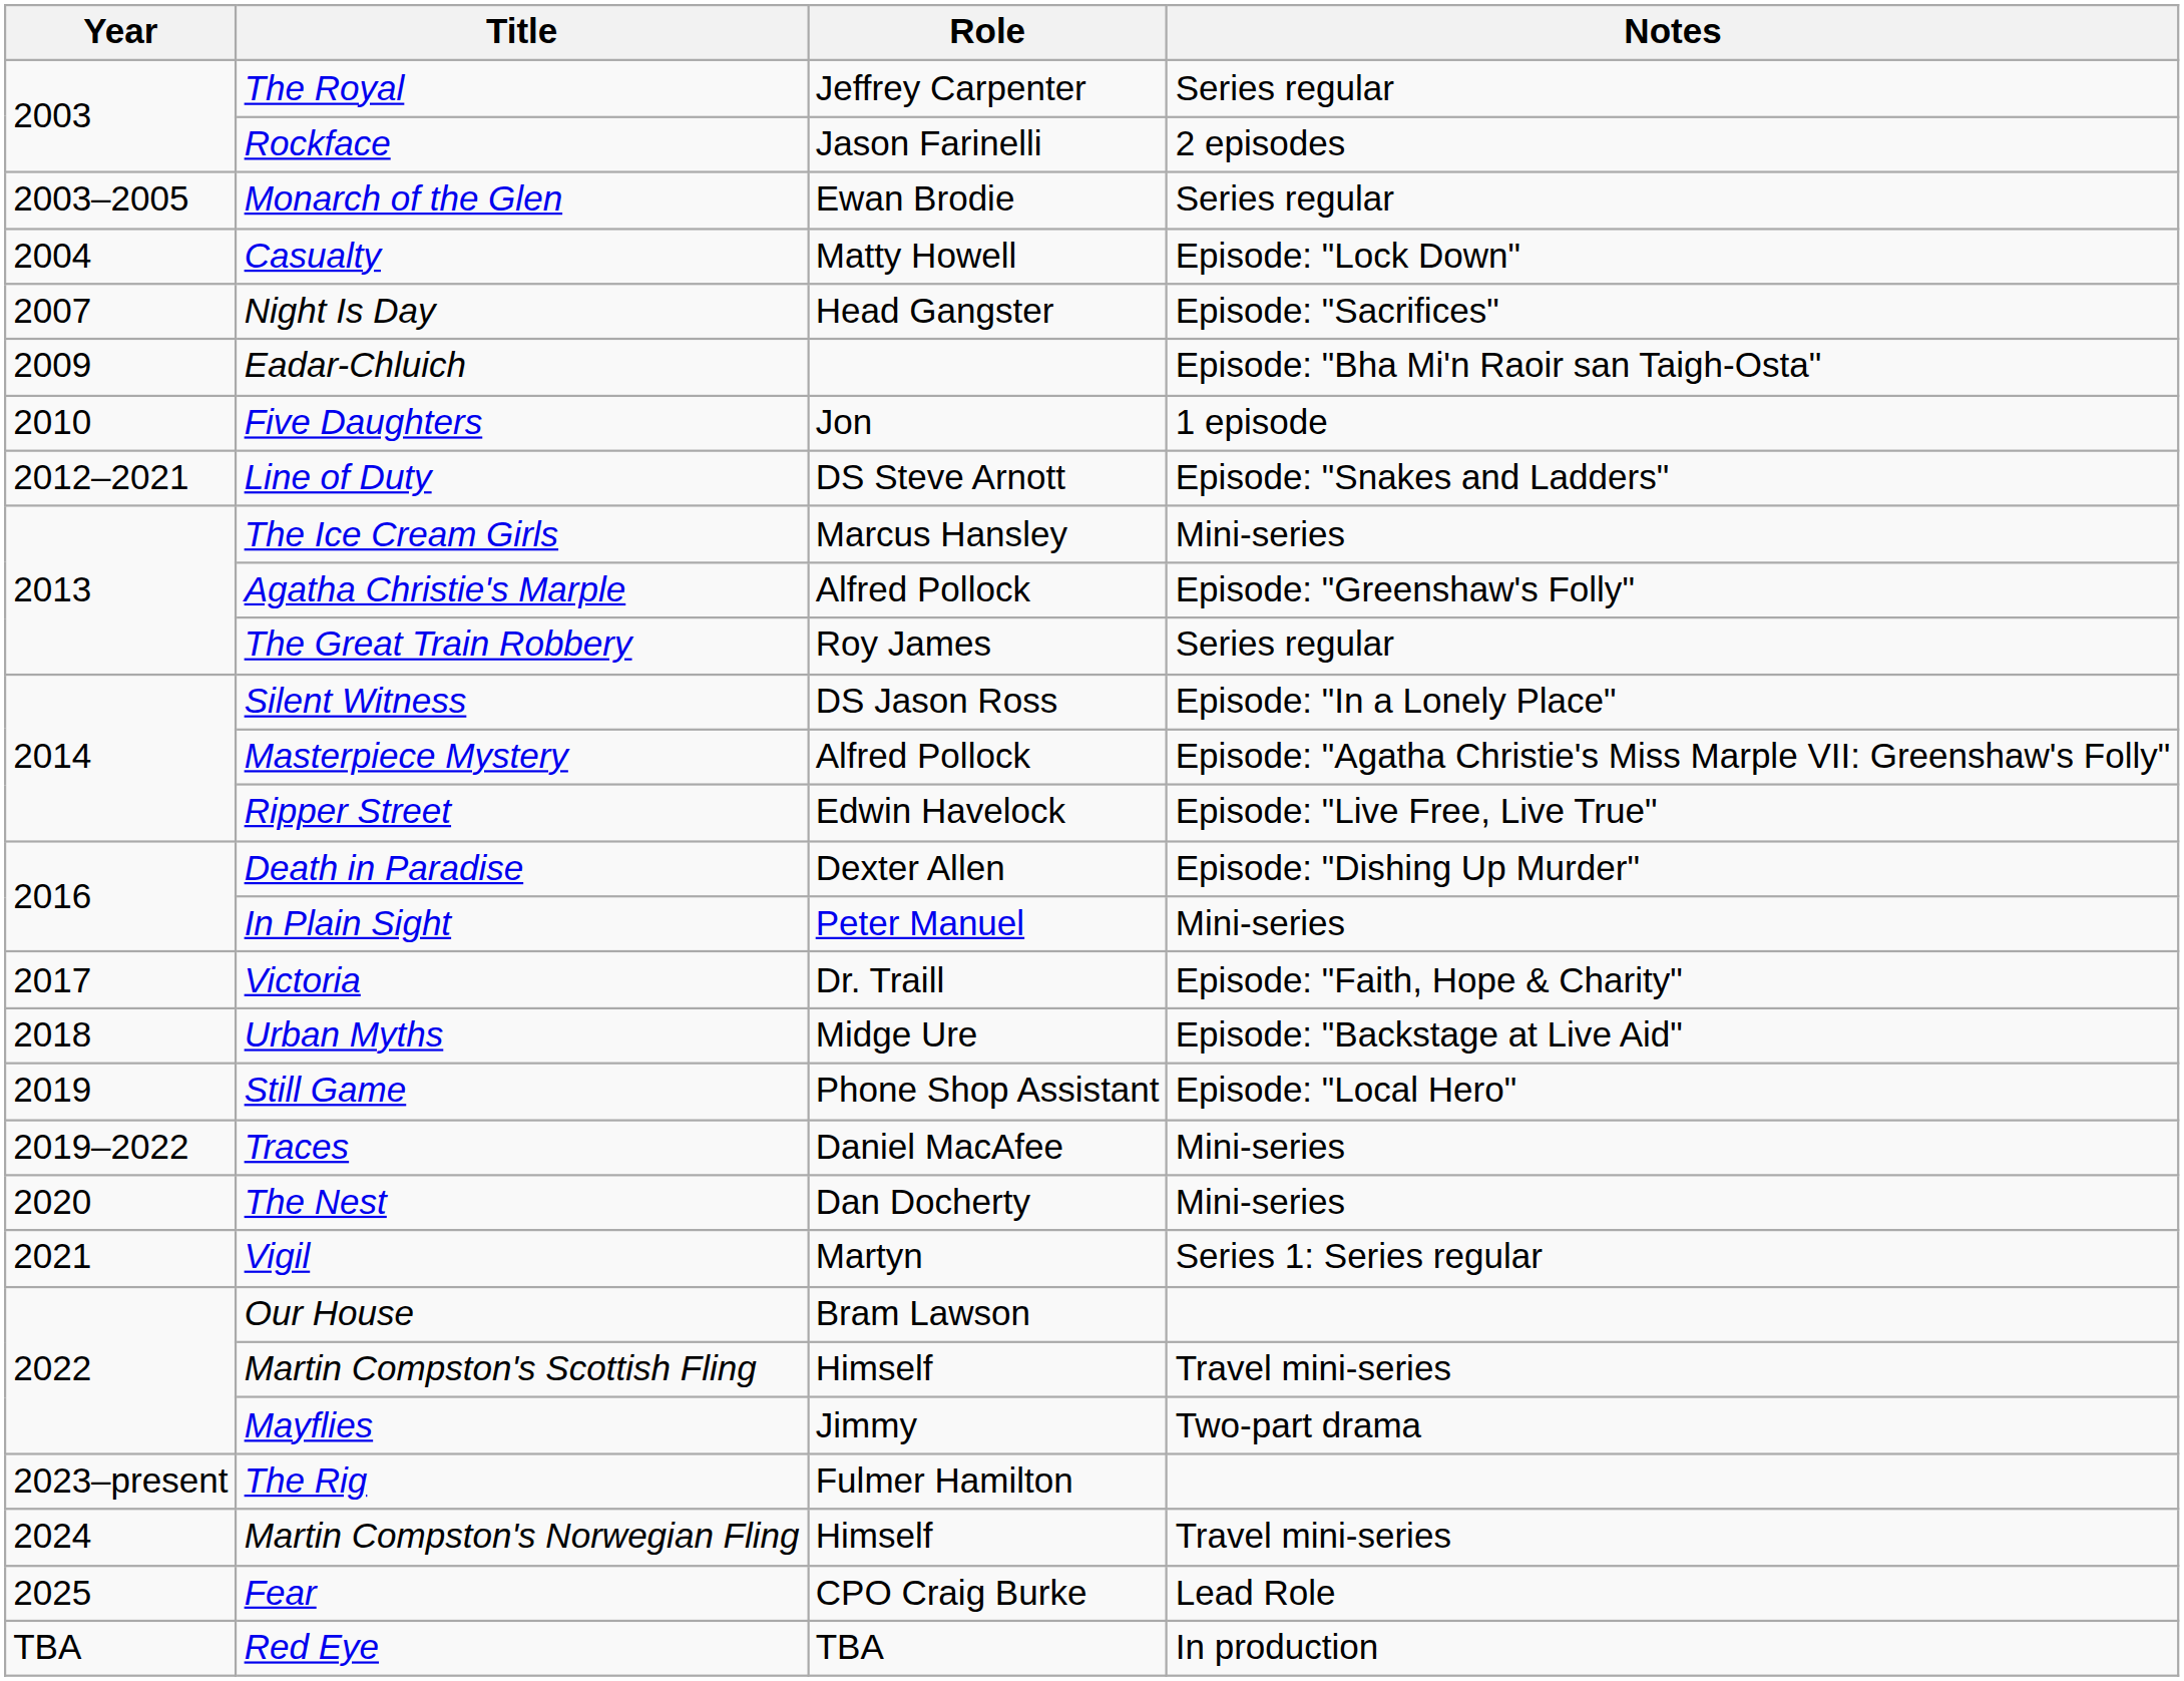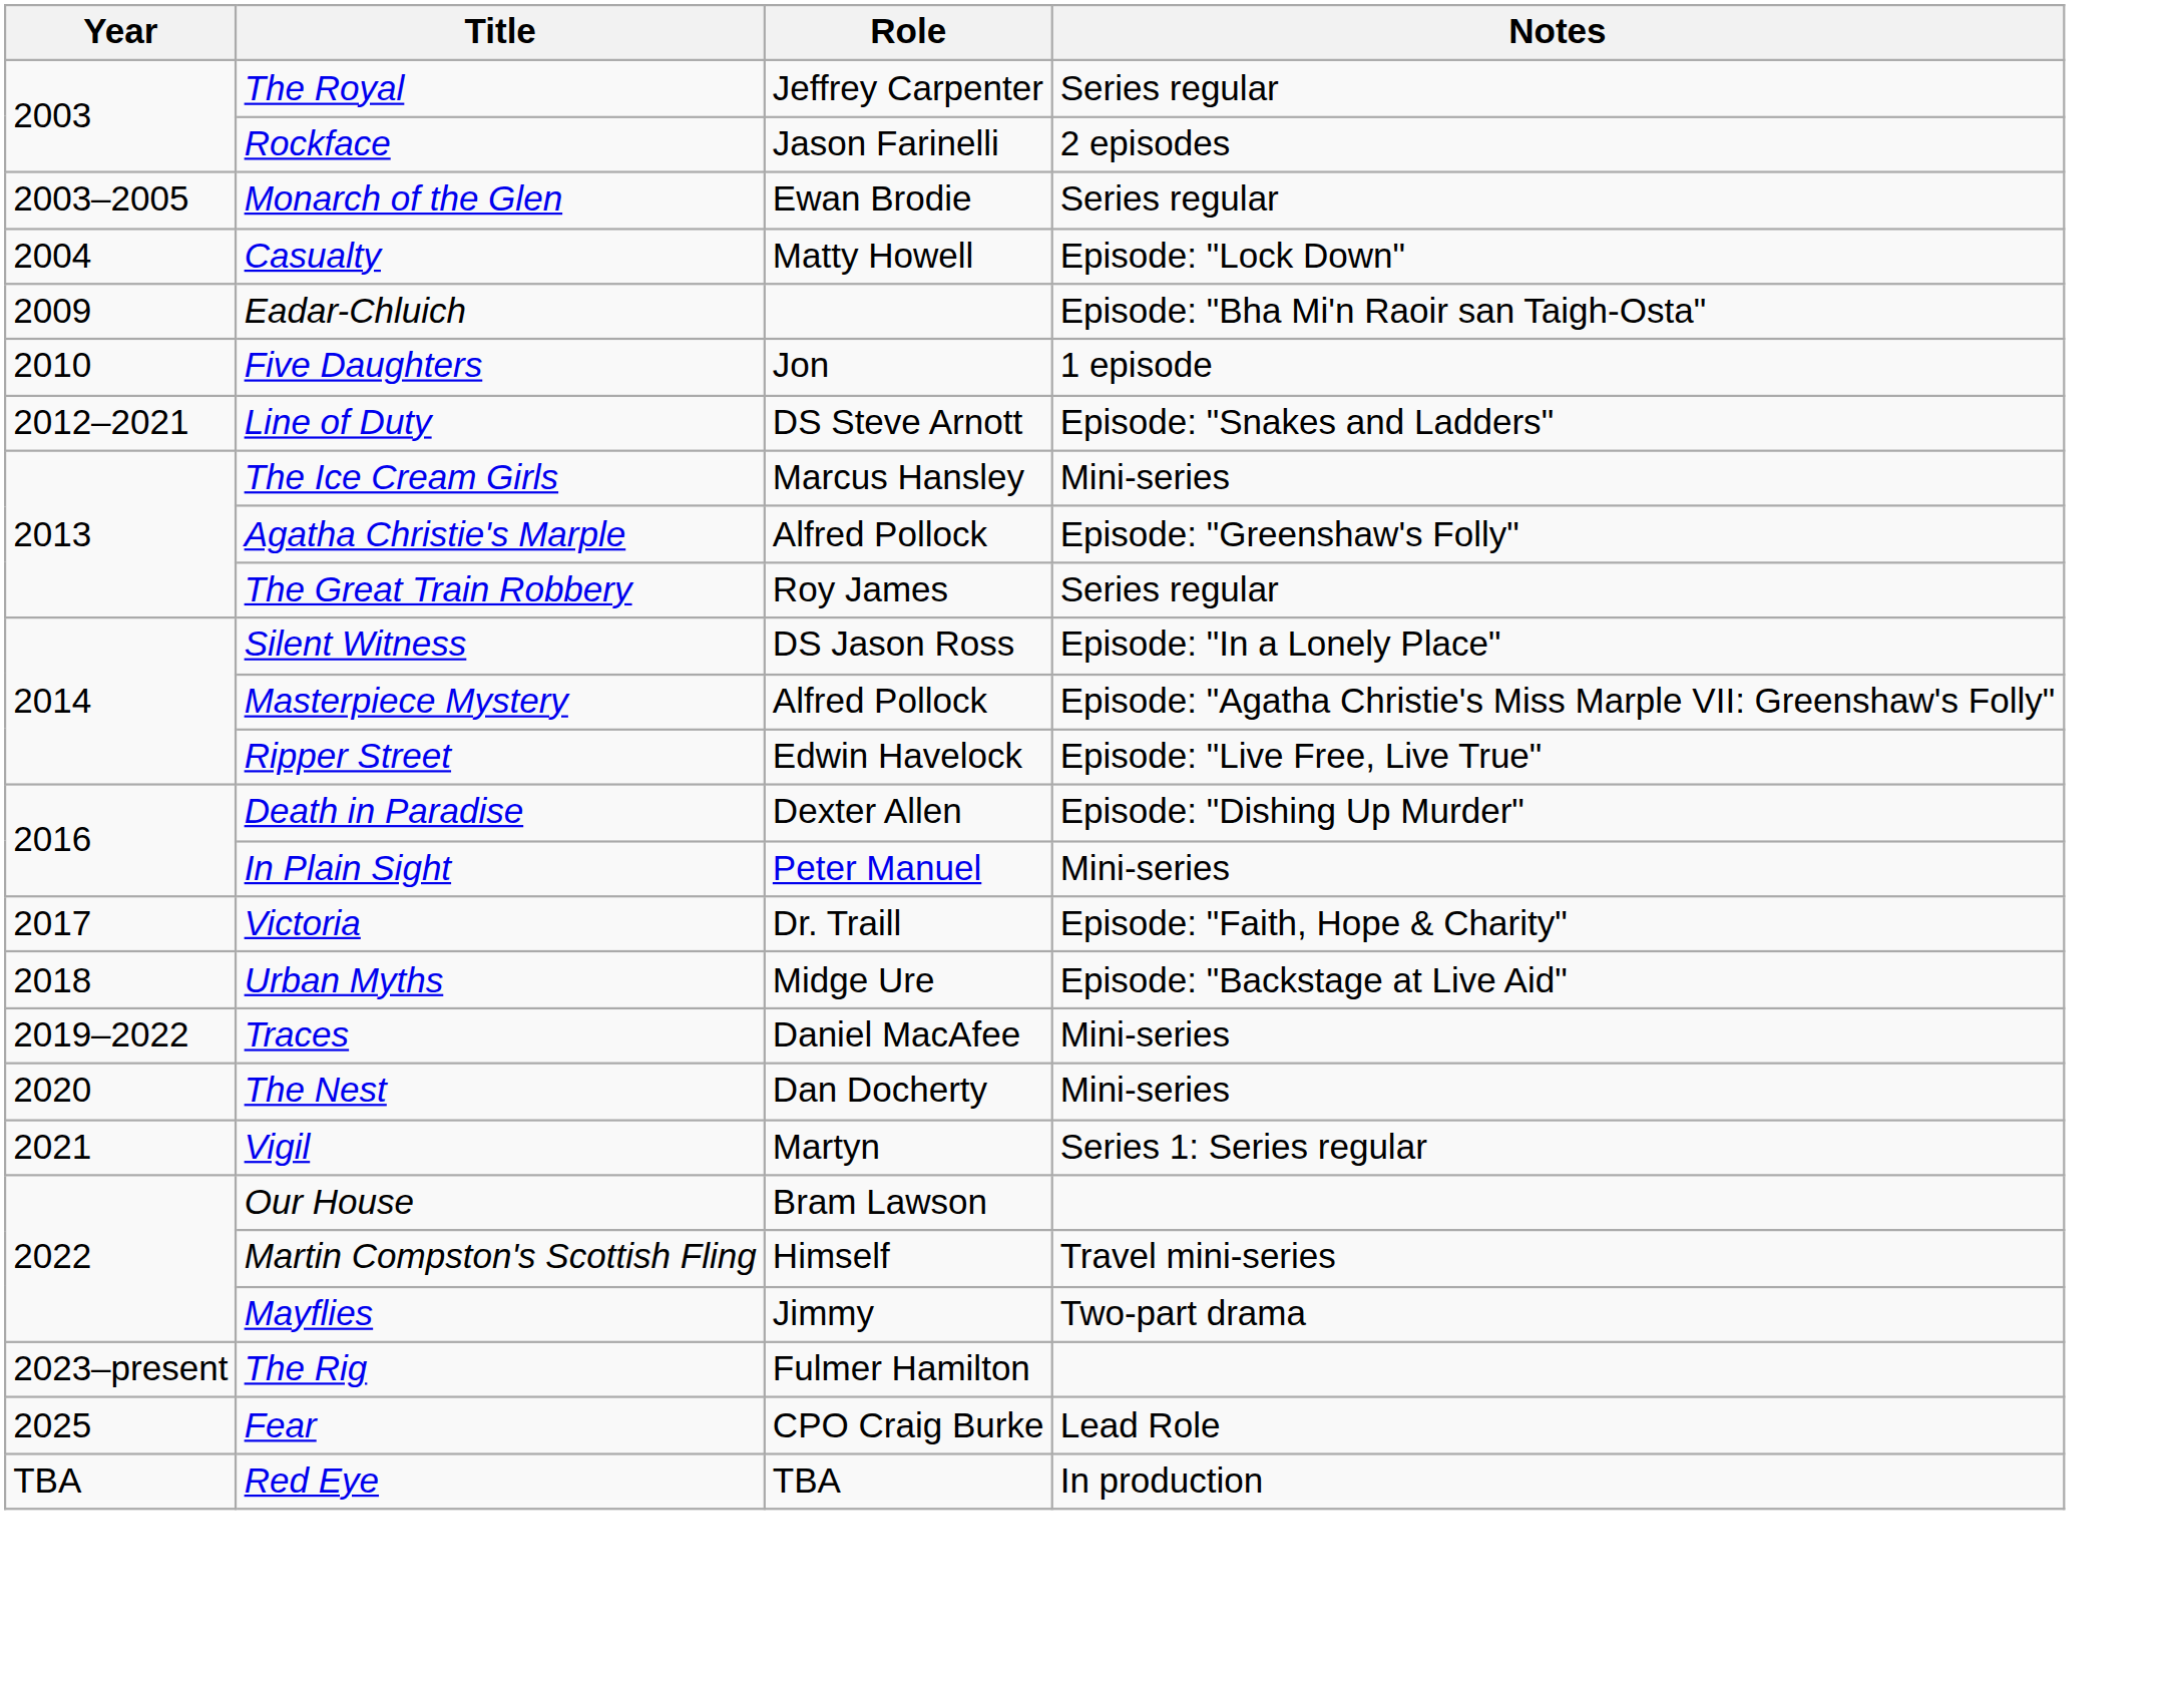- row: 2007 | Night Is Day | Head Gangster | Episode: "Sacrifices"
- row: 2019 | Still Game | Phone Shop Assistant | Episode: "Local Hero"
- row: 2024 | Martin Compston's Norwegian Fling | Himself | Travel mini-series
